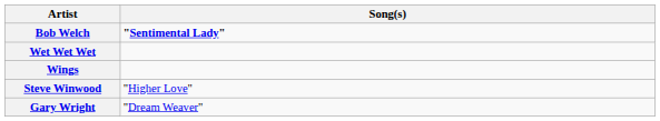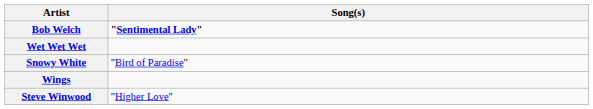+ row: Snowy White | "Bird of Paradise"
- row: Gary Wright | "Dream Weaver"
